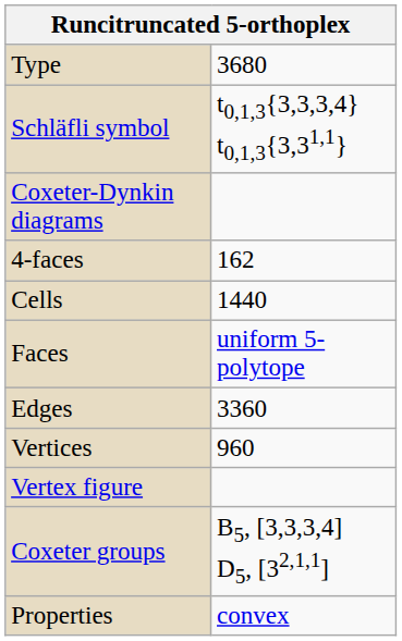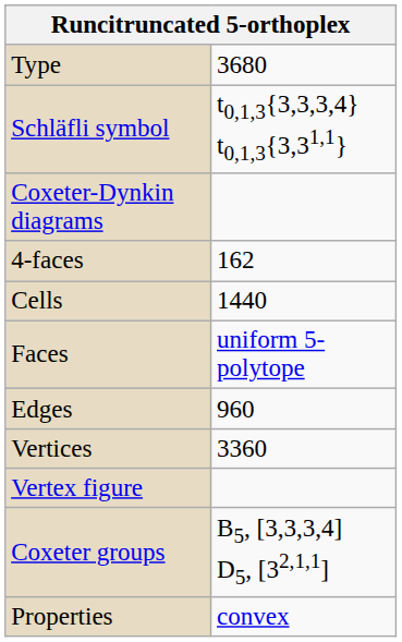Edges | column 2: 3360 -> 960
Vertices | column 2: 960 -> 3360
